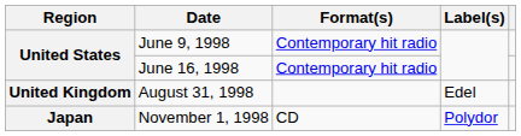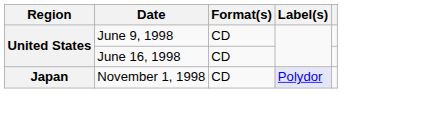June 9, 1998 | Format(s): Contemporary hit radio -> CD
June 16, 1998 | Format(s): Contemporary hit radio -> CD
- row: United Kingdom | August 31, 1998 | Edel
November 1, 1998 | Label(s): no background -> lavender background
